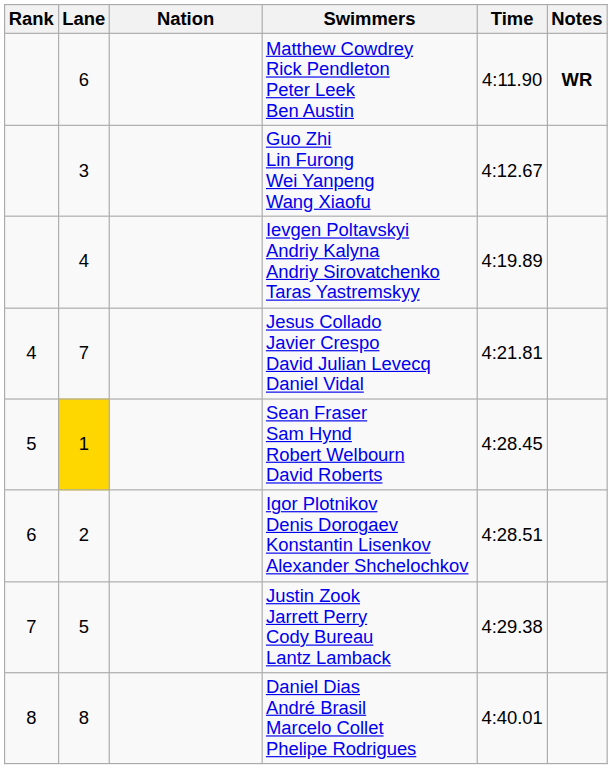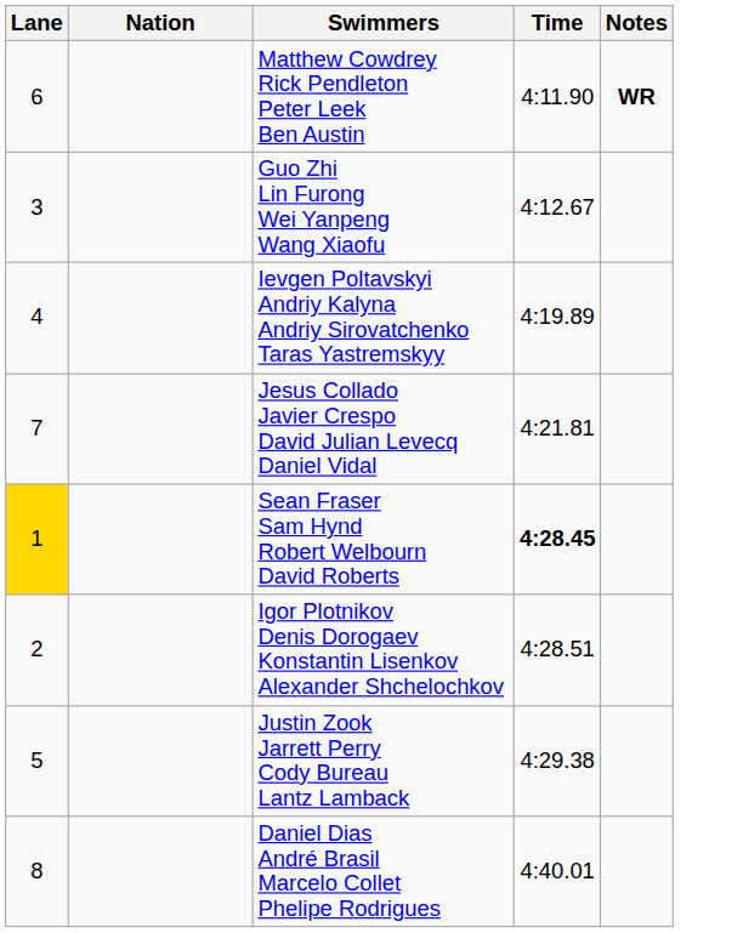- column: Rank | 4 | 5 | 6 | 7 | 8
Sean Fraser Sam Hynd Robert Welbourn David Roberts | Time: normal -> bold
